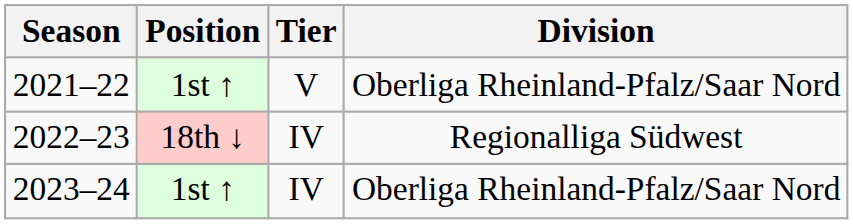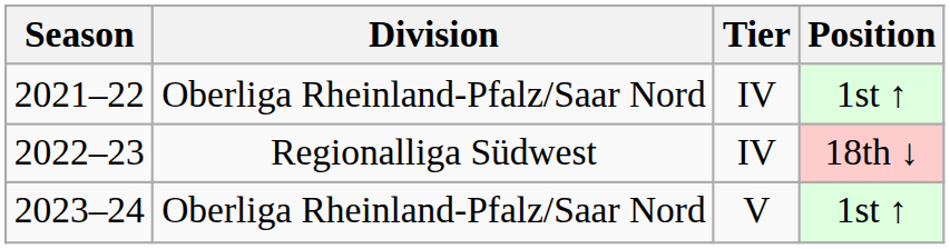columns swapped: Division <-> Position
2021–22 | Tier: V -> IV
2023–24 | Tier: IV -> V
